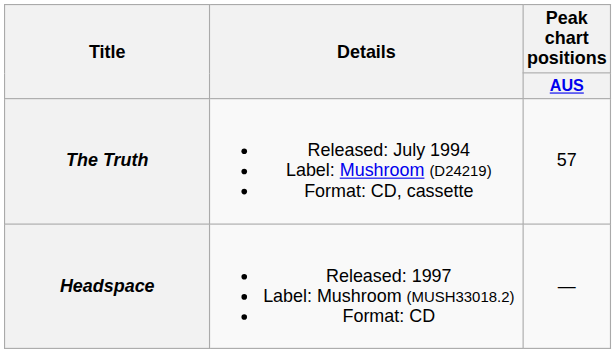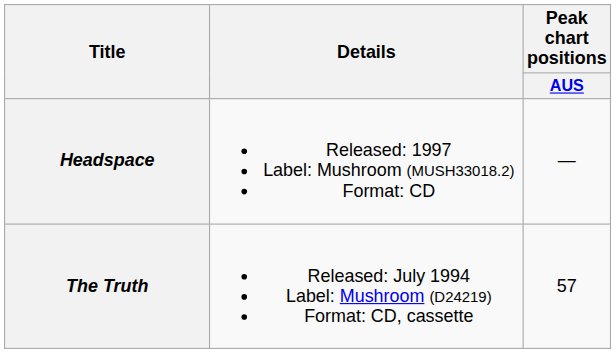rows swapped: The Truth <-> Headspace
